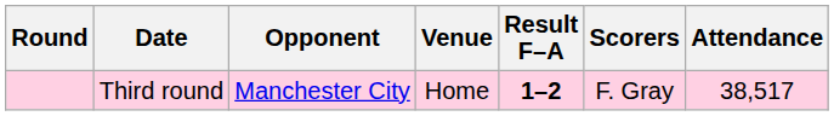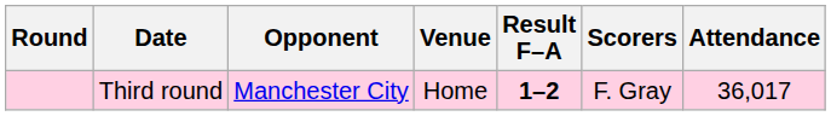Third round | Attendance: 38,517 -> 36,017
